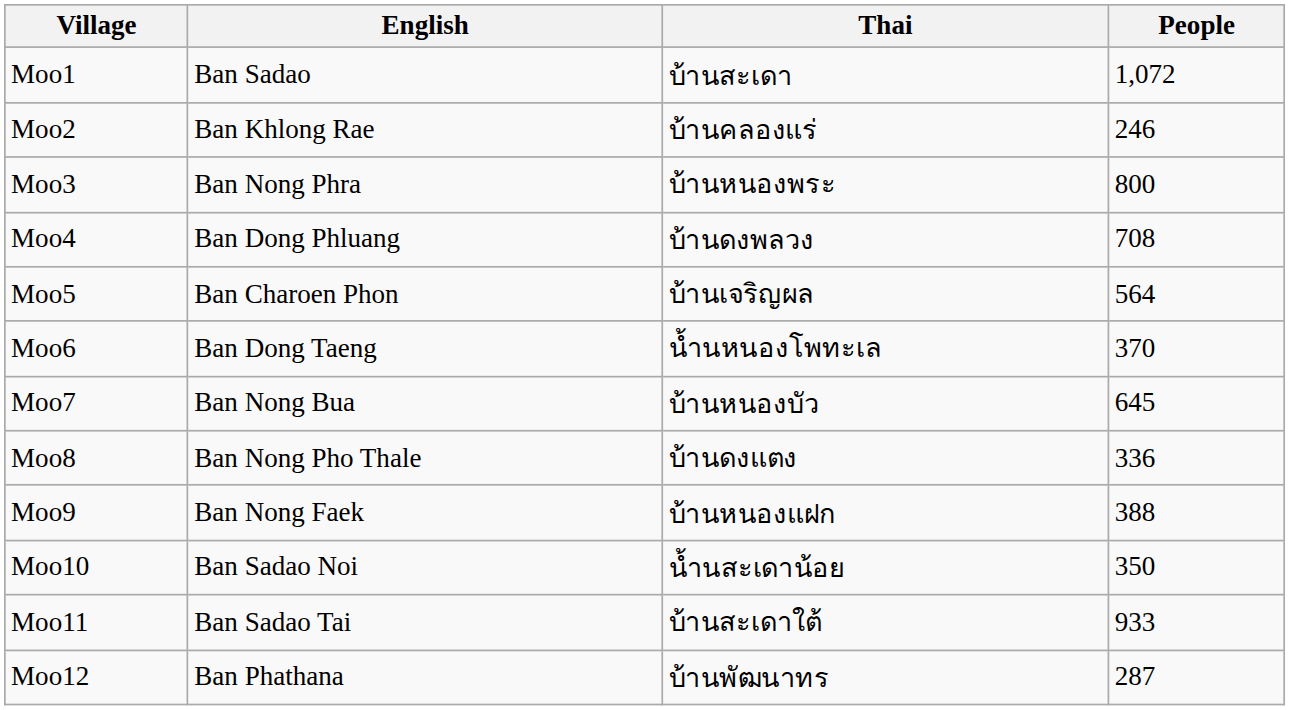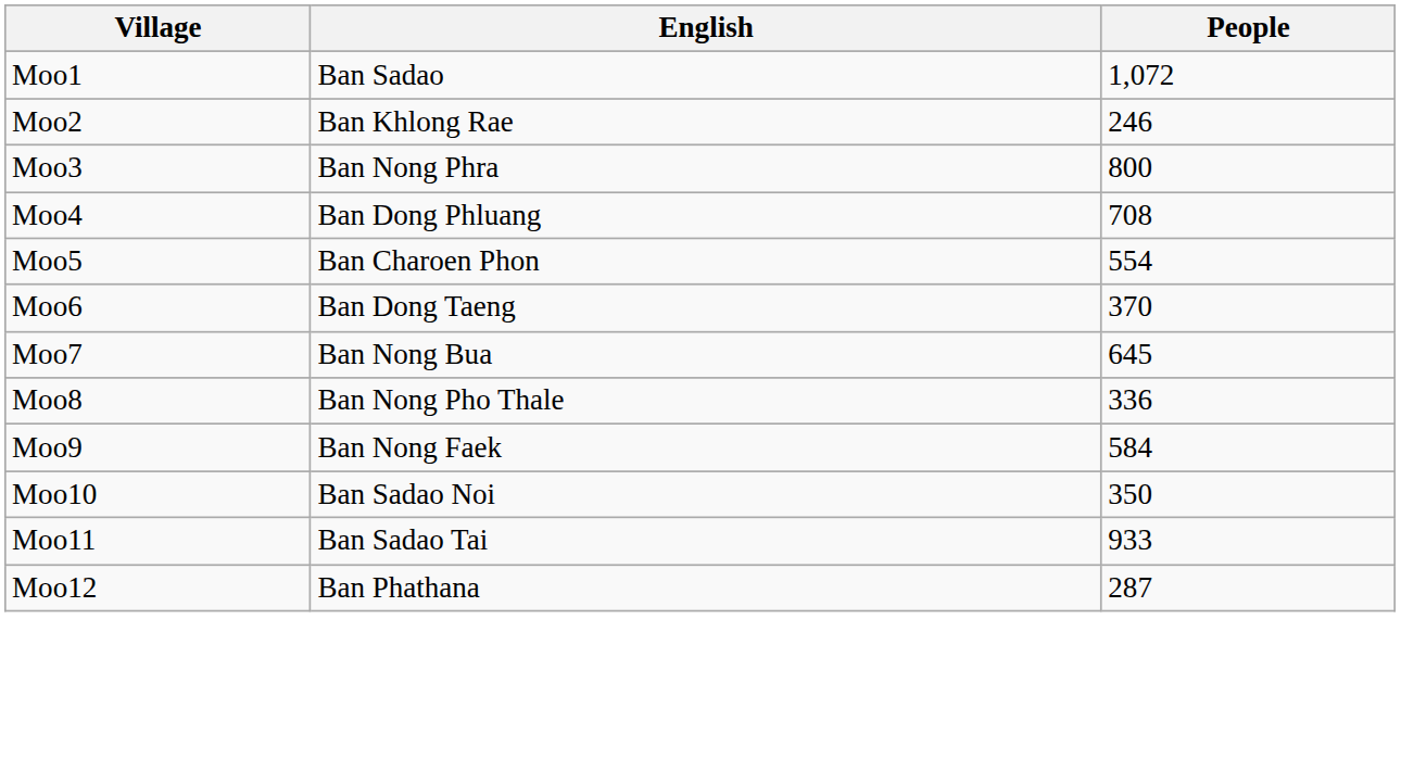- column: Thai | บ้านสะเดา | บ้านคลองแร่ | บ้านหนองพระ | บ้านดงพลวง | บ้านเจริญผล | น้ำนหนองโพทะเล | บ้านหนองบัว | บ้านดงแตง | บ้านหนองแฝก | น้ำนสะเดาน้อย | บ้านสะเดาใต้ | บ้านพัฒนาทร
Moo5 | People: 564 -> 554
Moo9 | People: 388 -> 584
